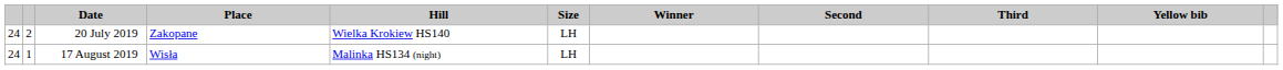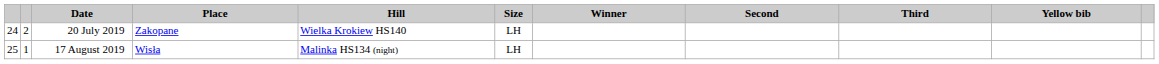17 August 2019 | column 1: 24 -> 25
